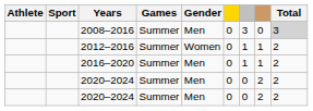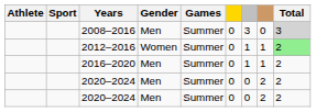columns swapped: Games <-> Gender
2012–2016 | Total: no background -> lightgreen background
